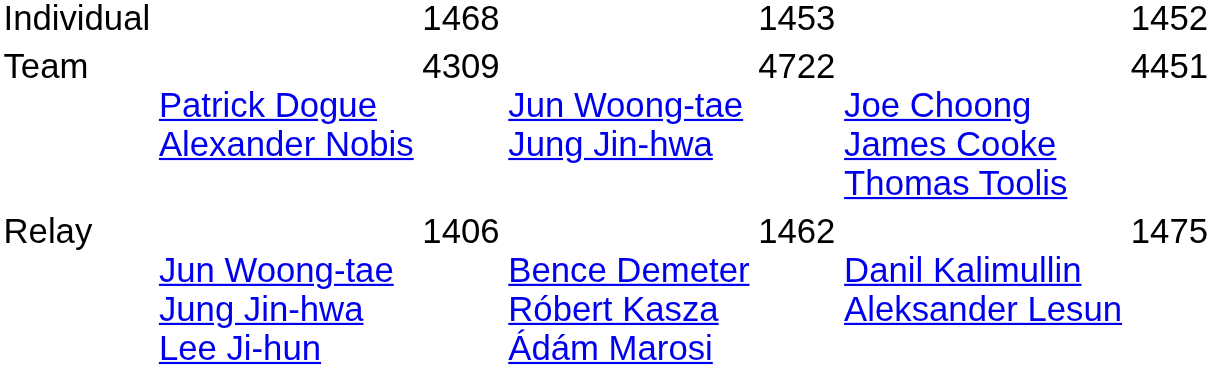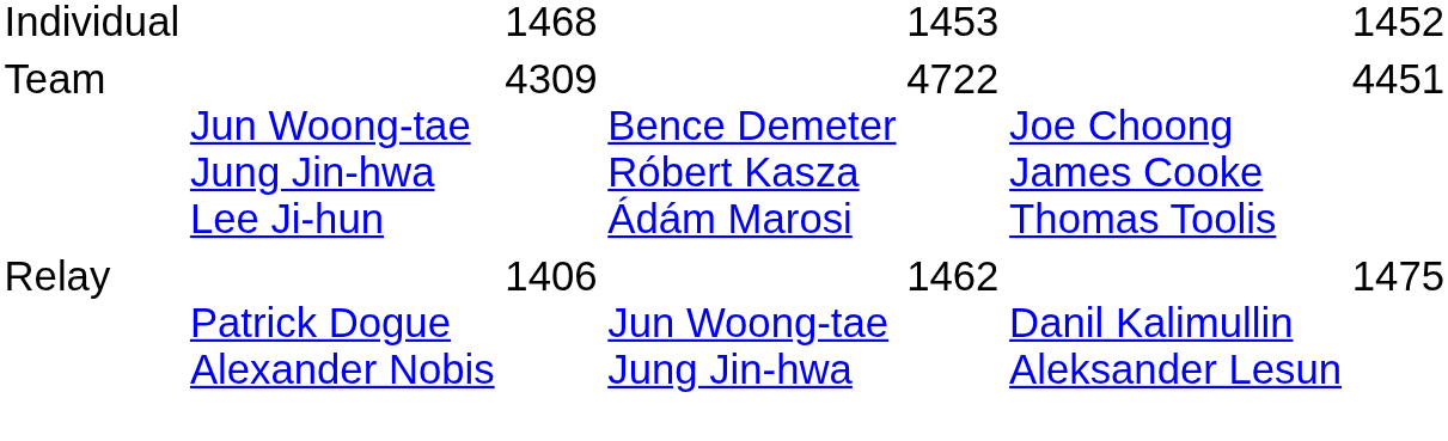Team | column 2: Patrick Dogue Alexander Nobis -> Jun Woong-tae Jung Jin-hwa Lee Ji-hun
Team | column 4: Jun Woong-tae Jung Jin-hwa -> Bence Demeter Róbert Kasza Ádám Marosi
Relay | column 2: Jun Woong-tae Jung Jin-hwa Lee Ji-hun -> Patrick Dogue Alexander Nobis
Relay | column 4: Bence Demeter Róbert Kasza Ádám Marosi -> Jun Woong-tae Jung Jin-hwa
